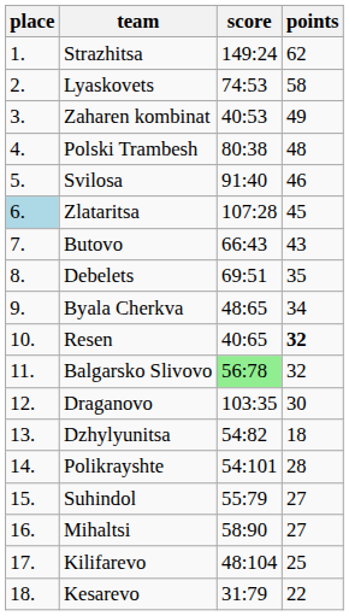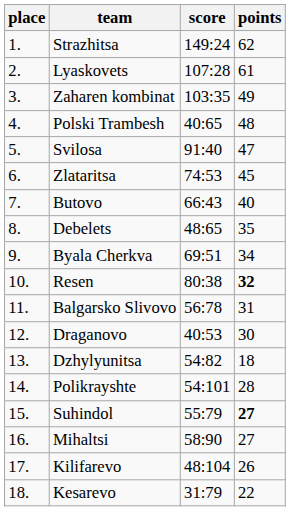Lyaskovets | score: 74:53 -> 107:28
Lyaskovets | points: 58 -> 61
Zaharen kombinat | score: 40:53 -> 103:35
Polski Trambesh | score: 80:38 -> 40:65
Svilosa | points: 46 -> 47
Zlataritsa | place: lightblue background -> no background
Zlataritsa | score: 107:28 -> 74:53
Butovo | points: 43 -> 40
Debelets | score: 69:51 -> 48:65
Byala Cherkva | score: 48:65 -> 69:51
Resen | score: 40:65 -> 80:38
Balgarsko Slivovo | score: lightgreen background -> no background
Balgarsko Slivovo | points: 32 -> 31
Draganovo | score: 103:35 -> 40:53
Suhindol | points: normal -> bold
Kilifarevo | points: 25 -> 26
